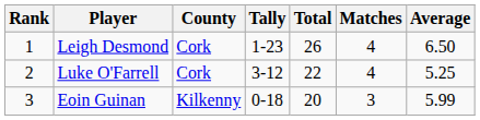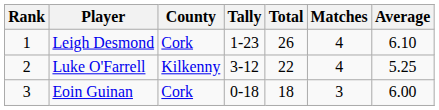Leigh Desmond | Average: 6.50 -> 6.10
Luke O'Farrell | County: Cork -> Kilkenny
Eoin Guinan | County: Kilkenny -> Cork
Eoin Guinan | Total: 20 -> 18
Eoin Guinan | Average: 5.99 -> 6.00
